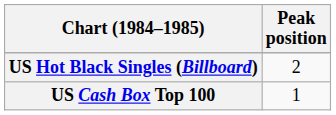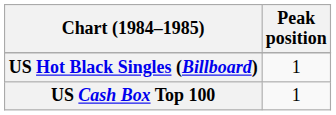US Hot Black Singles (Billboard) | Peak position: 2 -> 1
